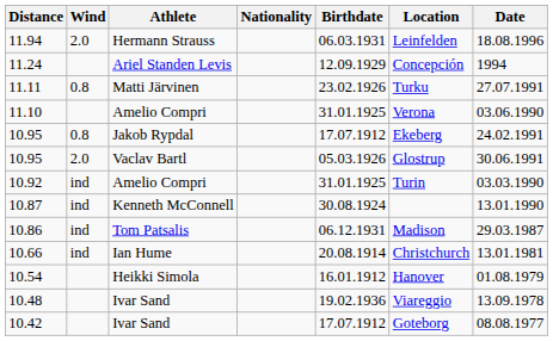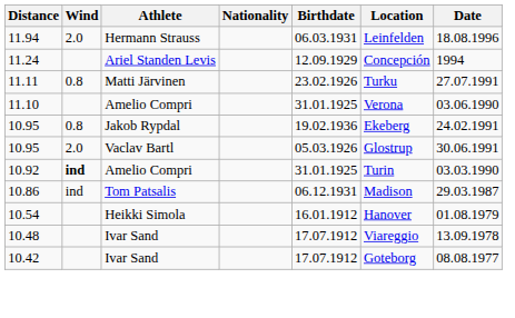10.95 / Jakob Rypdal | Birthdate: 17.07.1912 -> 19.02.1936
10.92 | Wind: normal -> bold
- row: 10.87 | ind | Kenneth McConnell | 30.08.1924 | 13.01.1990
- row: 10.66 | ind | Ian Hume | 20.08.1914 | Christchurch | 13.01.1981
10.48 | Birthdate: 19.02.1936 -> 17.07.1912
